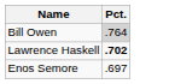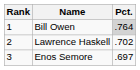+ column: Rank | 1 | 2 | 3
Lawrence Haskell | Pct.: bold -> normal
